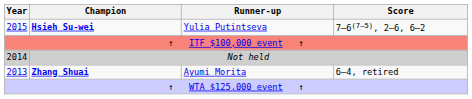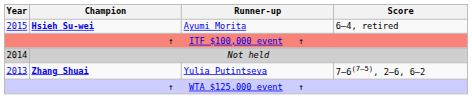Hsieh Su-wei | Runner-up: Yulia Putintseva -> Ayumi Morita
Hsieh Su-wei | Score: 7–6(7–5), 2–6, 6–2 -> 6–4, retired
Zhang Shuai | Runner-up: Ayumi Morita -> Yulia Putintseva
Zhang Shuai | Score: 6–4, retired -> 7–6(7–5), 2–6, 6–2
